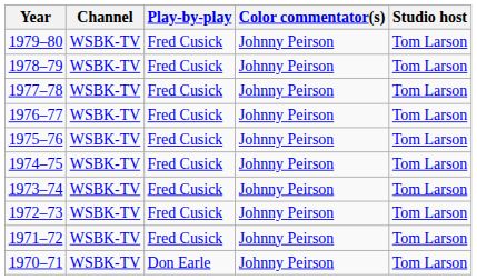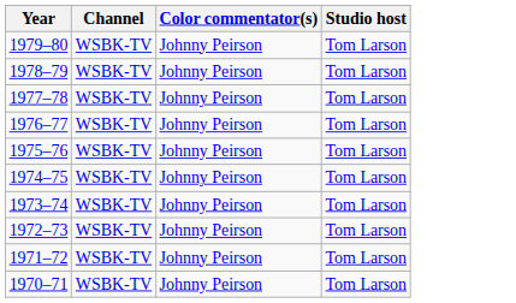- column: Play-by-play | Fred Cusick | Fred Cusick | Fred Cusick | Fred Cusick | Fred Cusick | Fred Cusick | Fred Cusick | Fred Cusick | Fred Cusick | Don Earle
